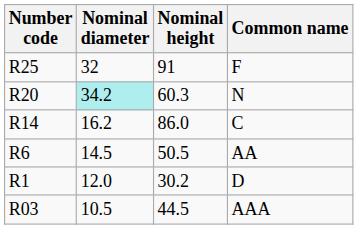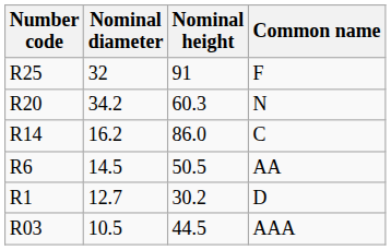R20 | Nominal diameter: paleturquoise background -> no background
R1 | Nominal diameter: 12.0 -> 12.7
